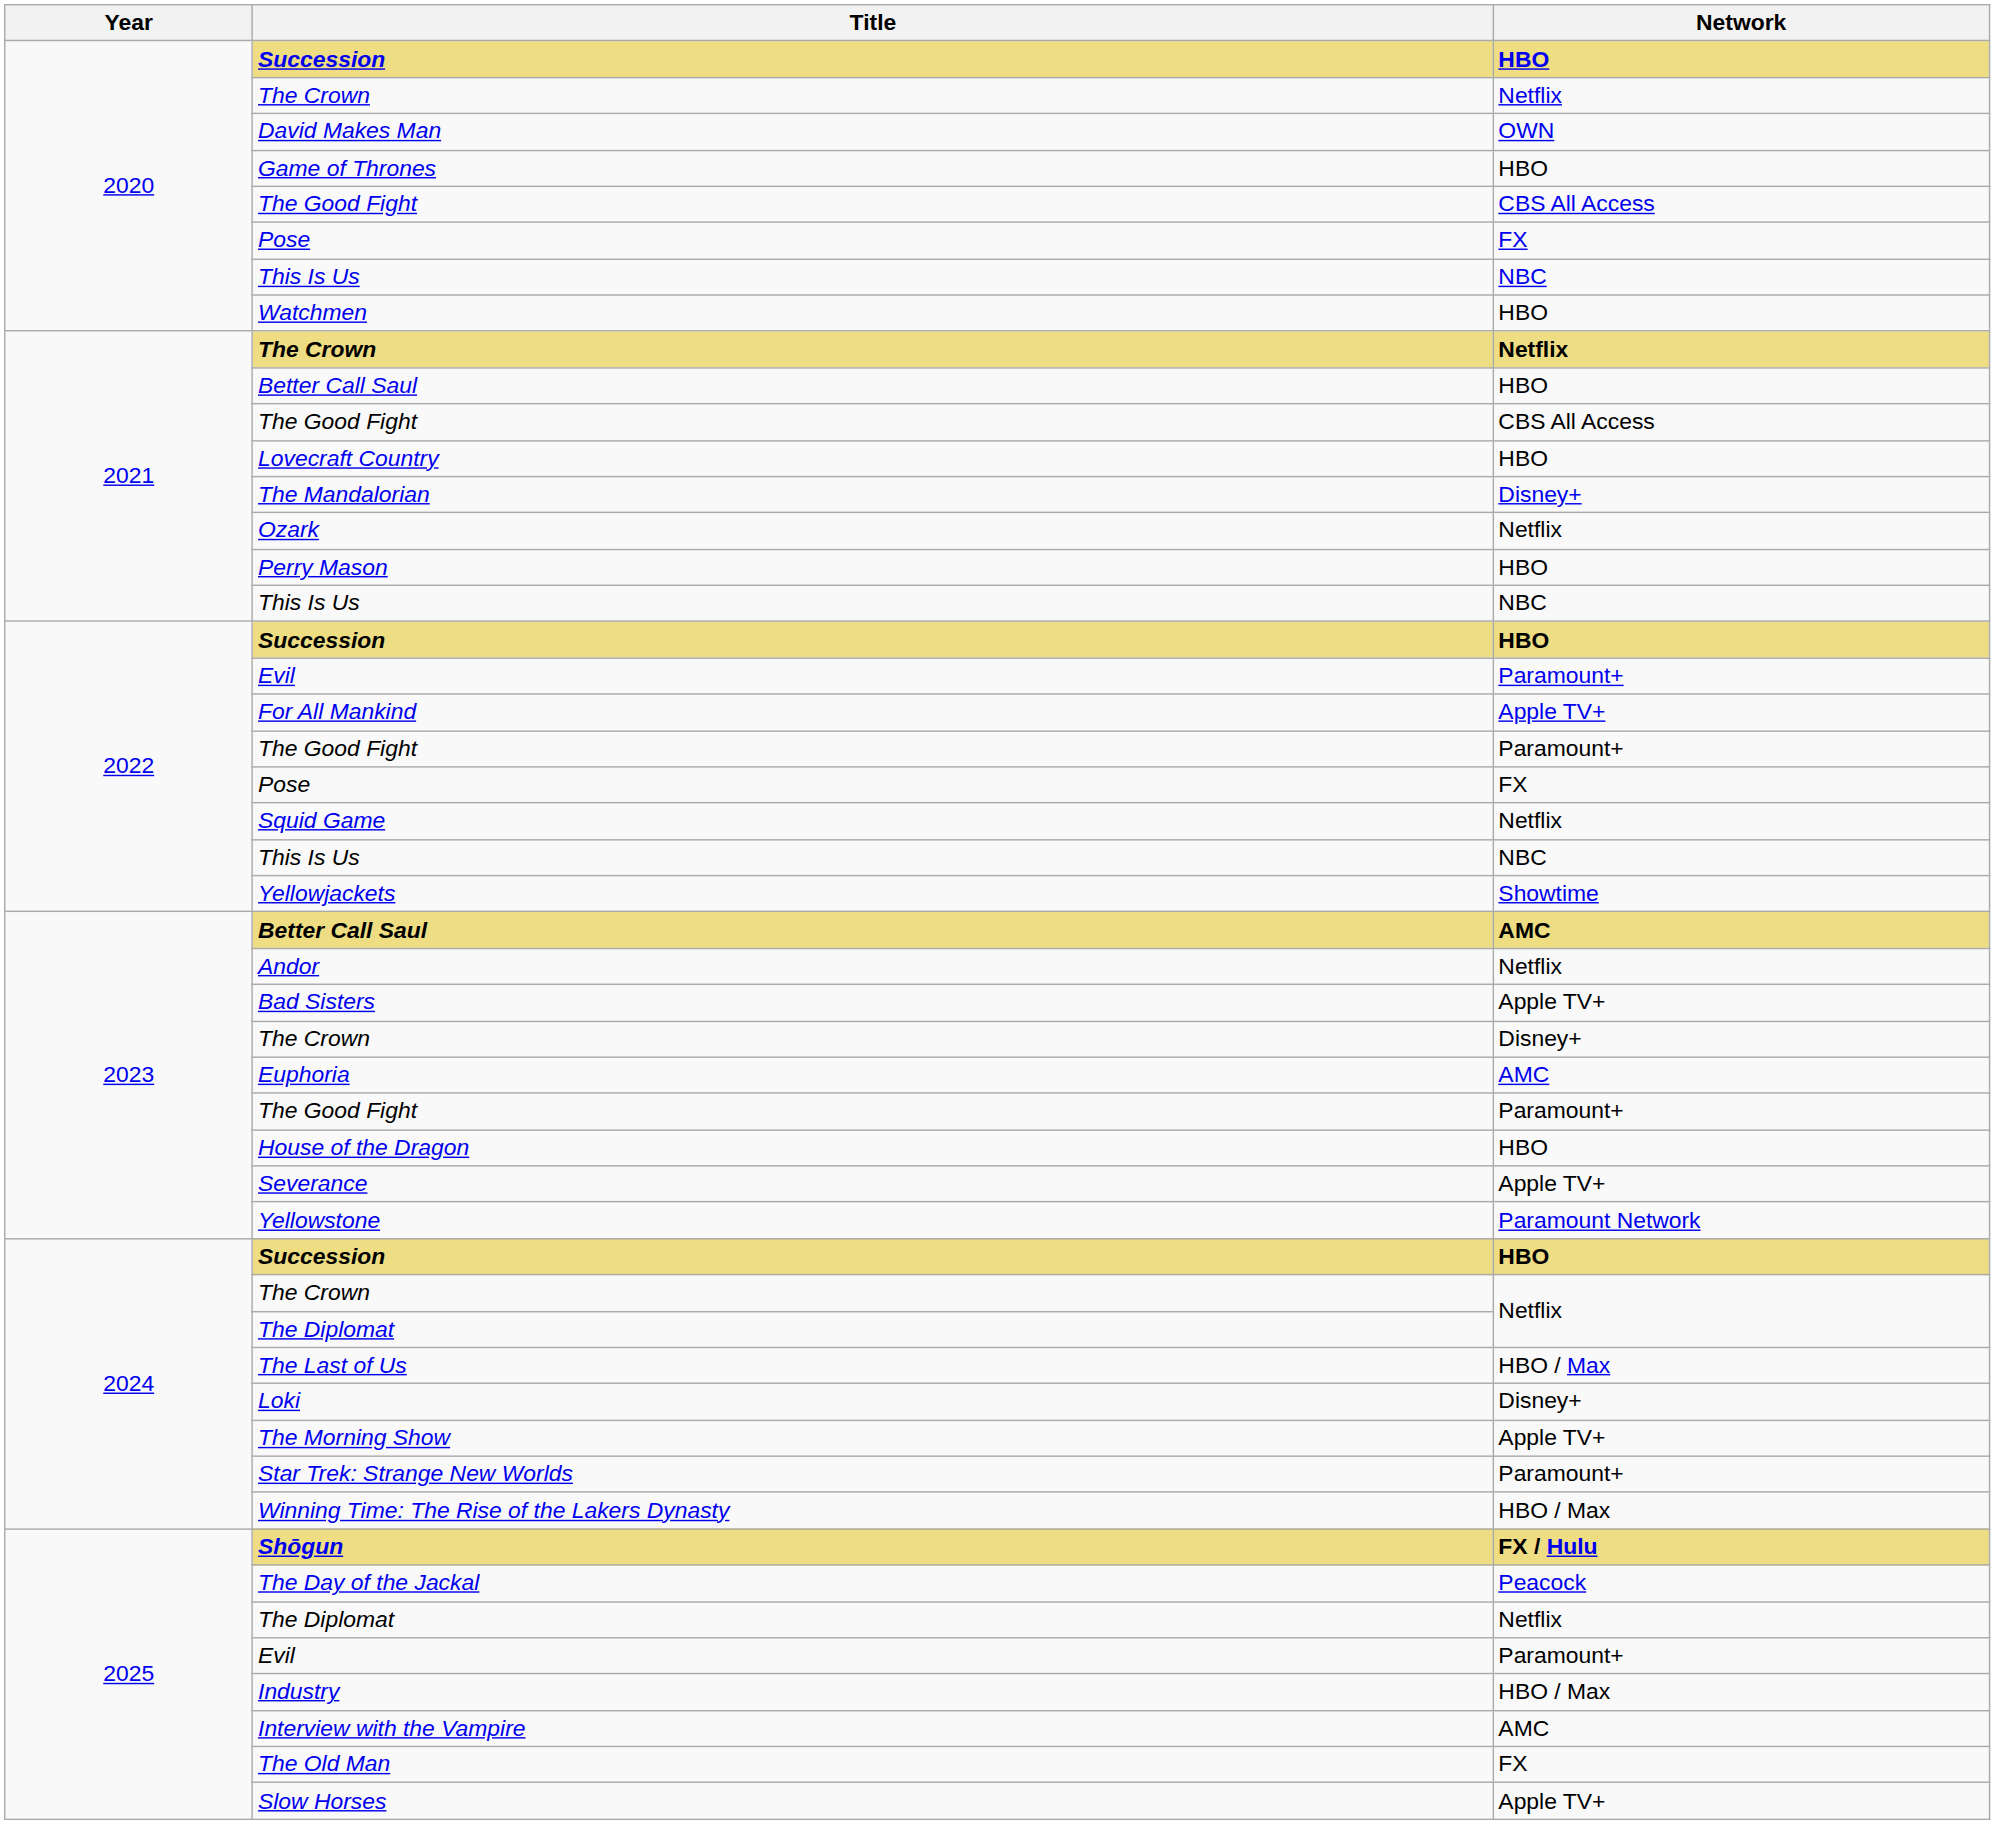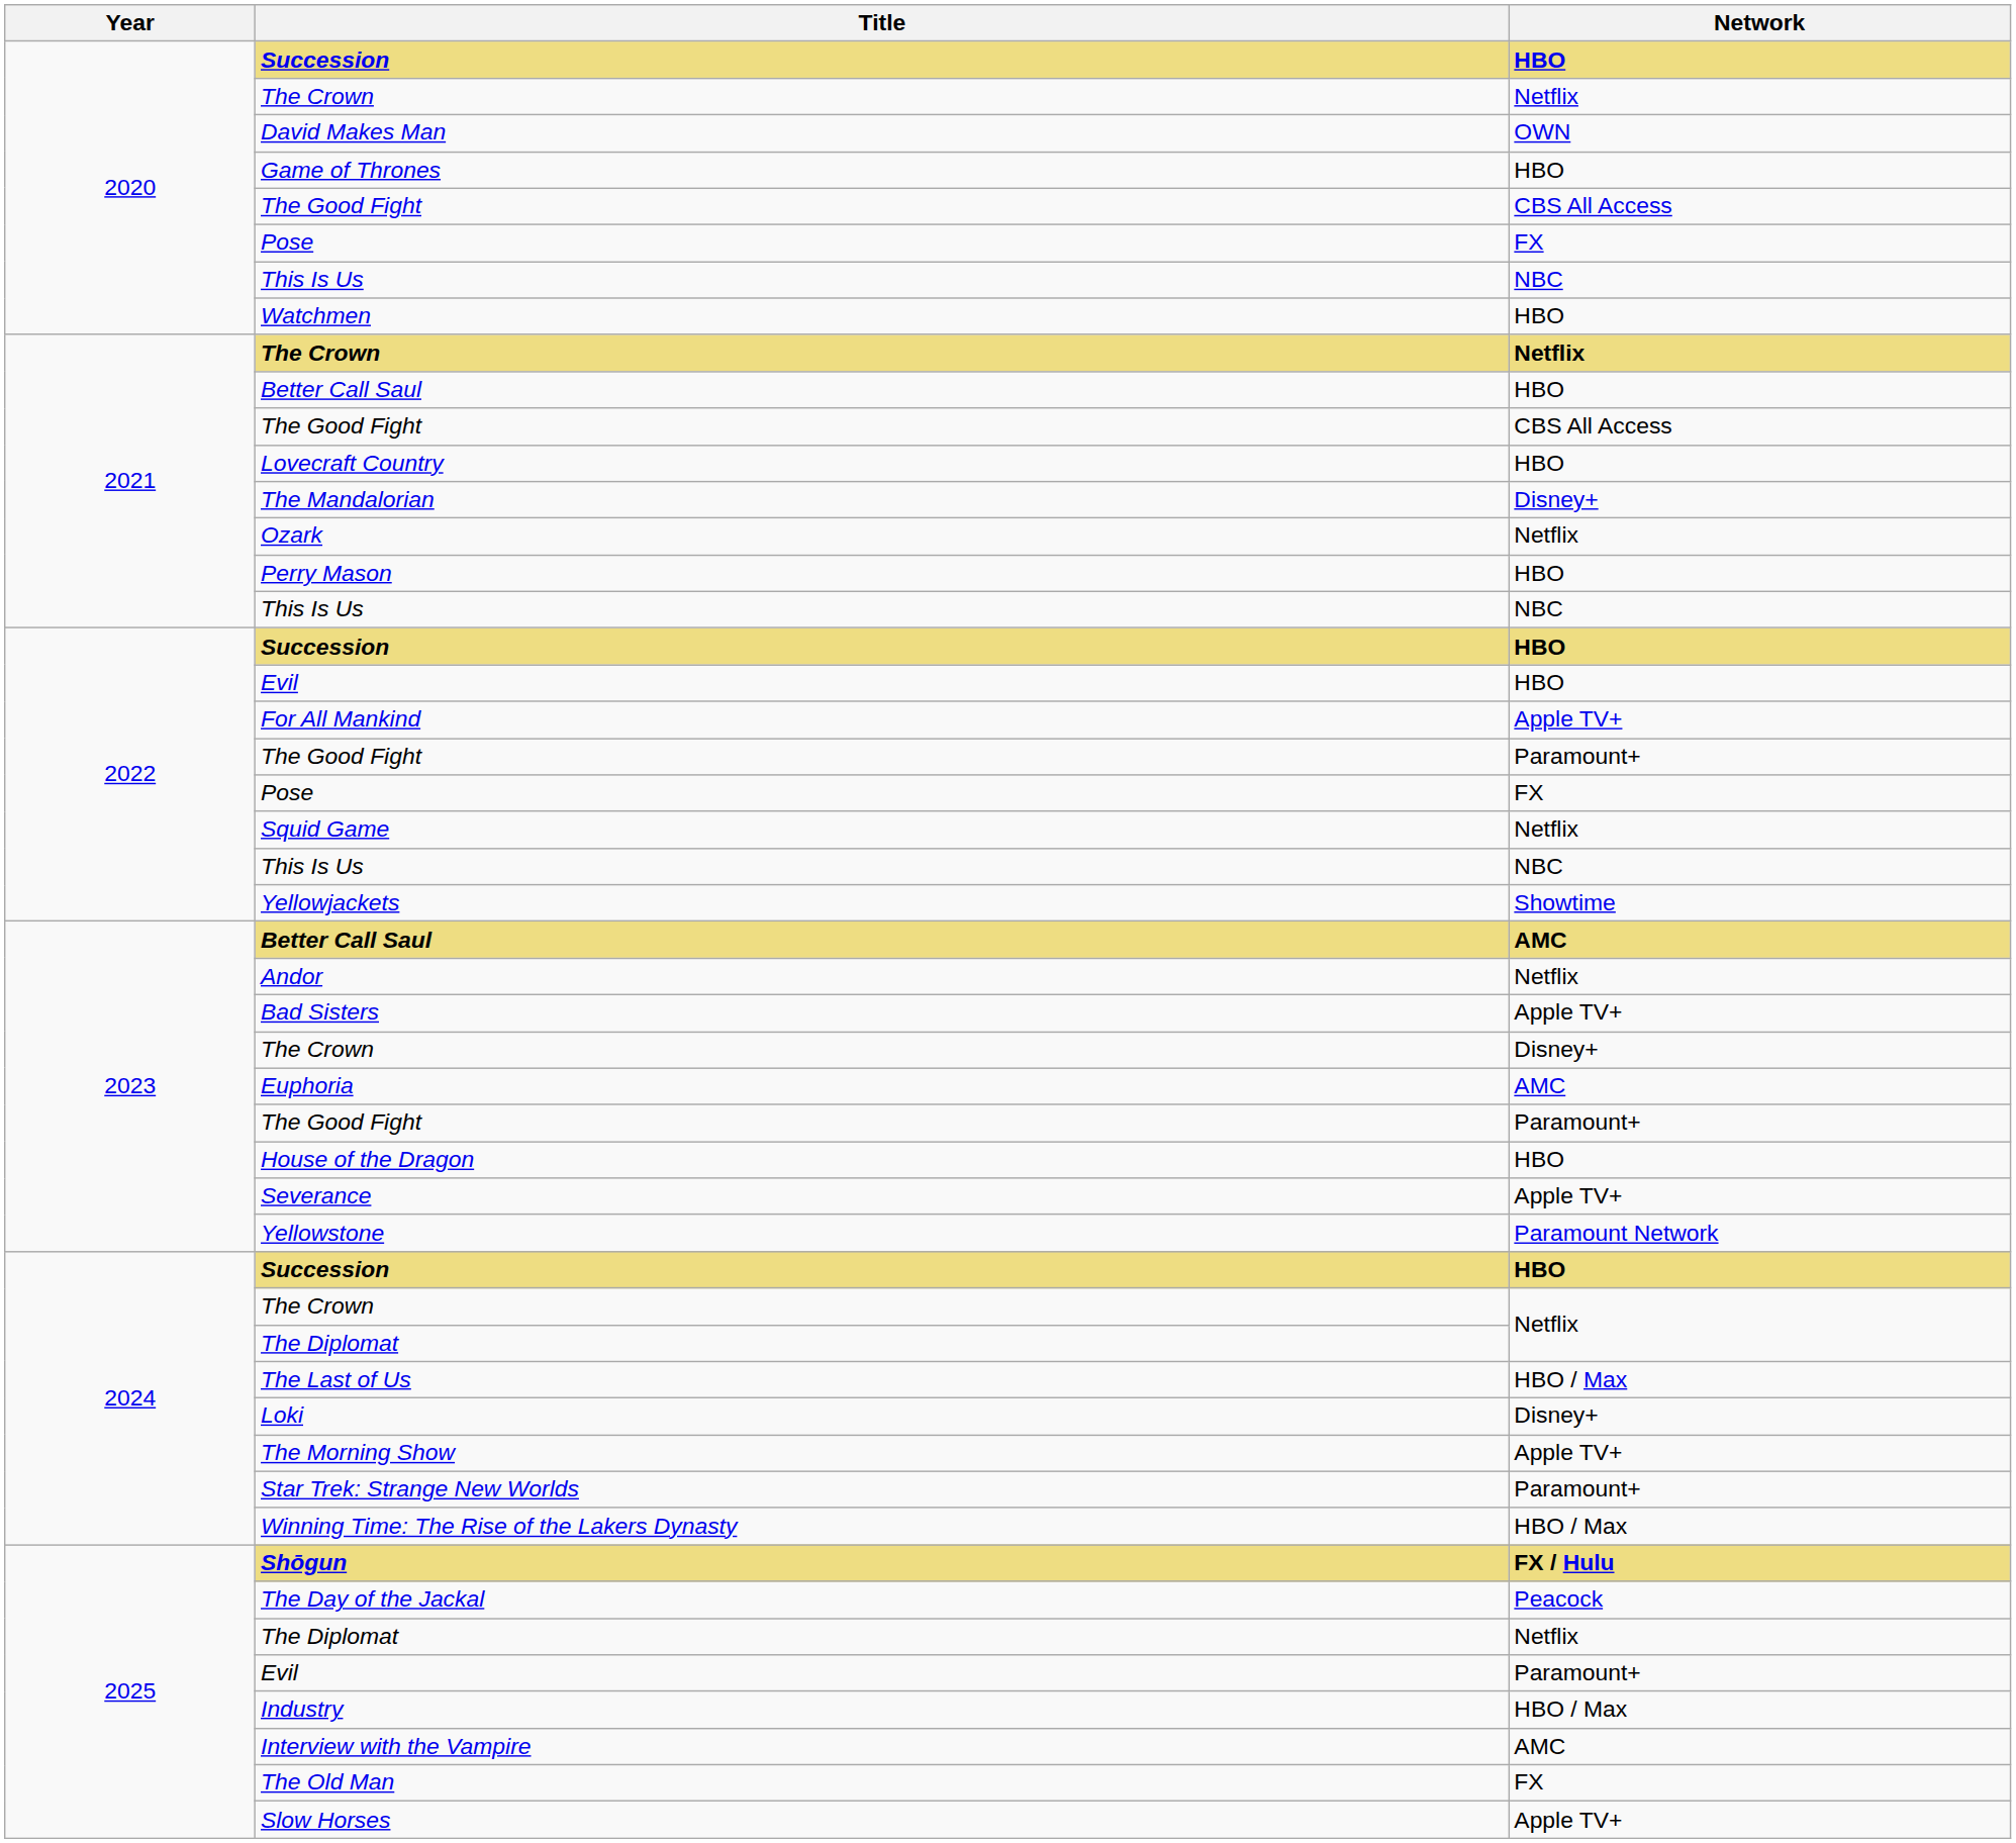2022 / Evil | Network: Paramount+ -> HBO
